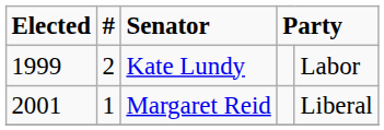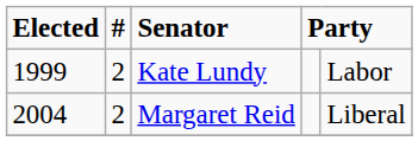Margaret Reid | Elected: 2001 -> 2004
Margaret Reid | #: 1 -> 2
